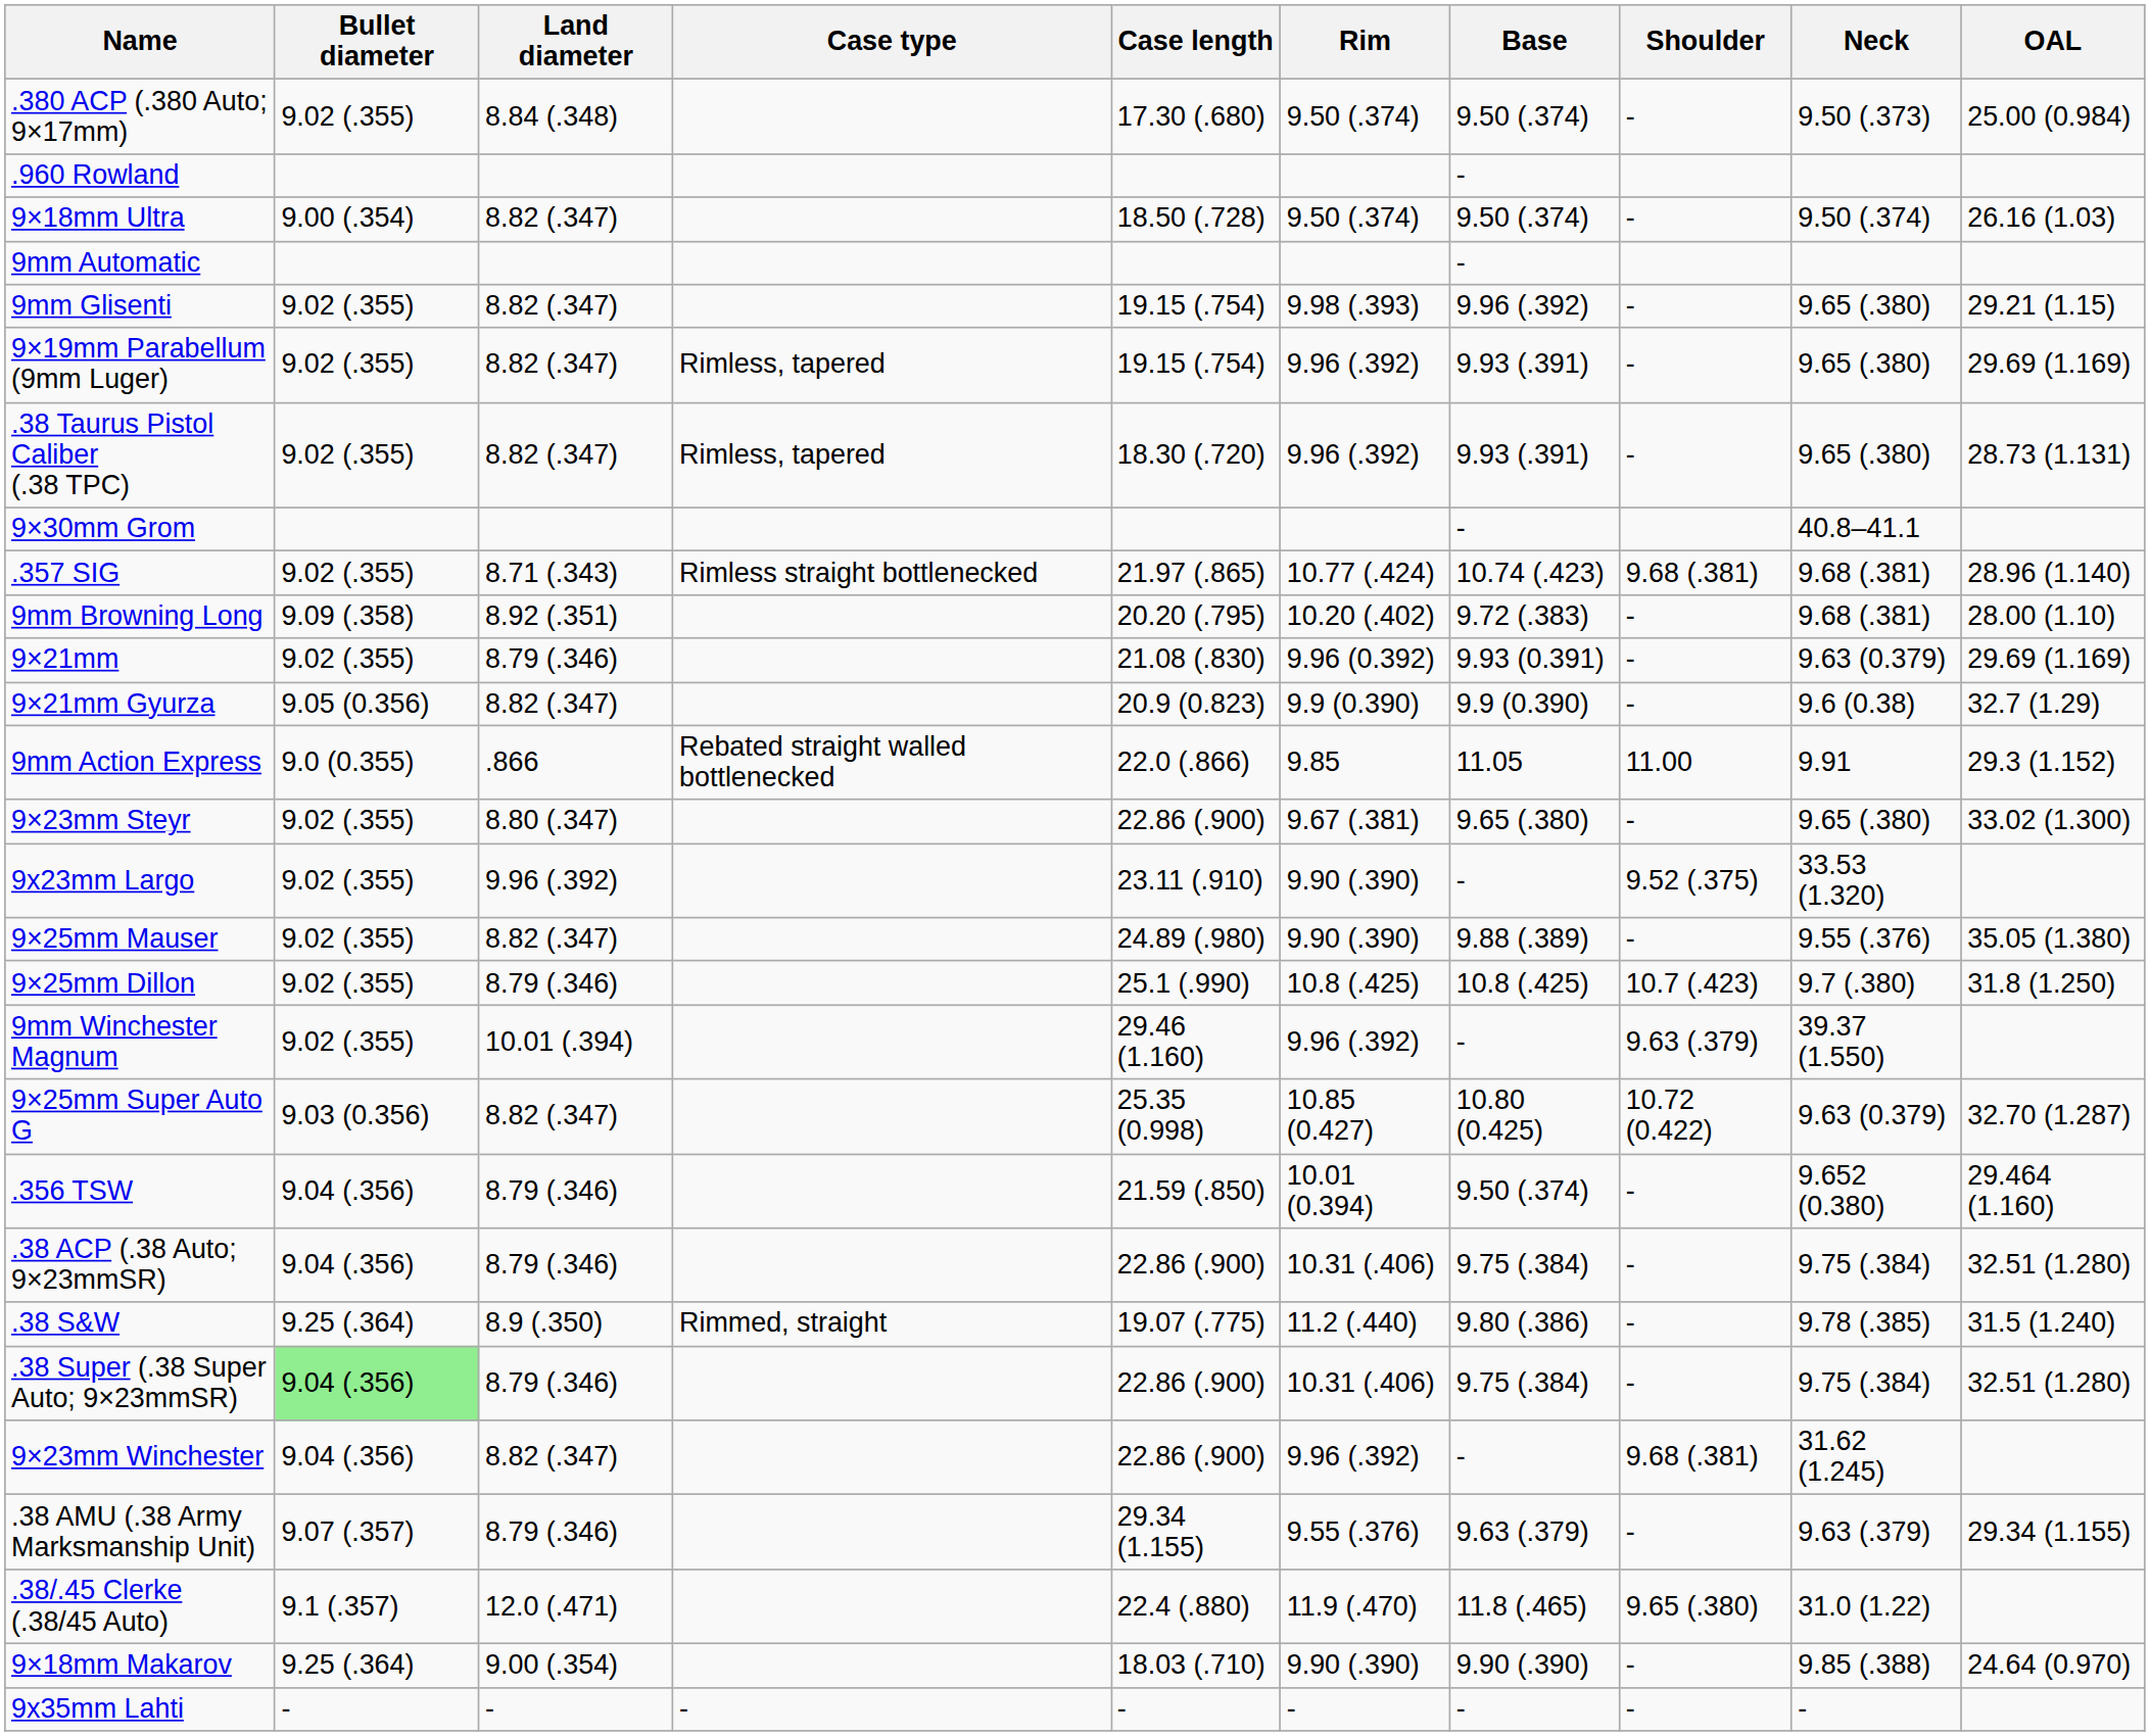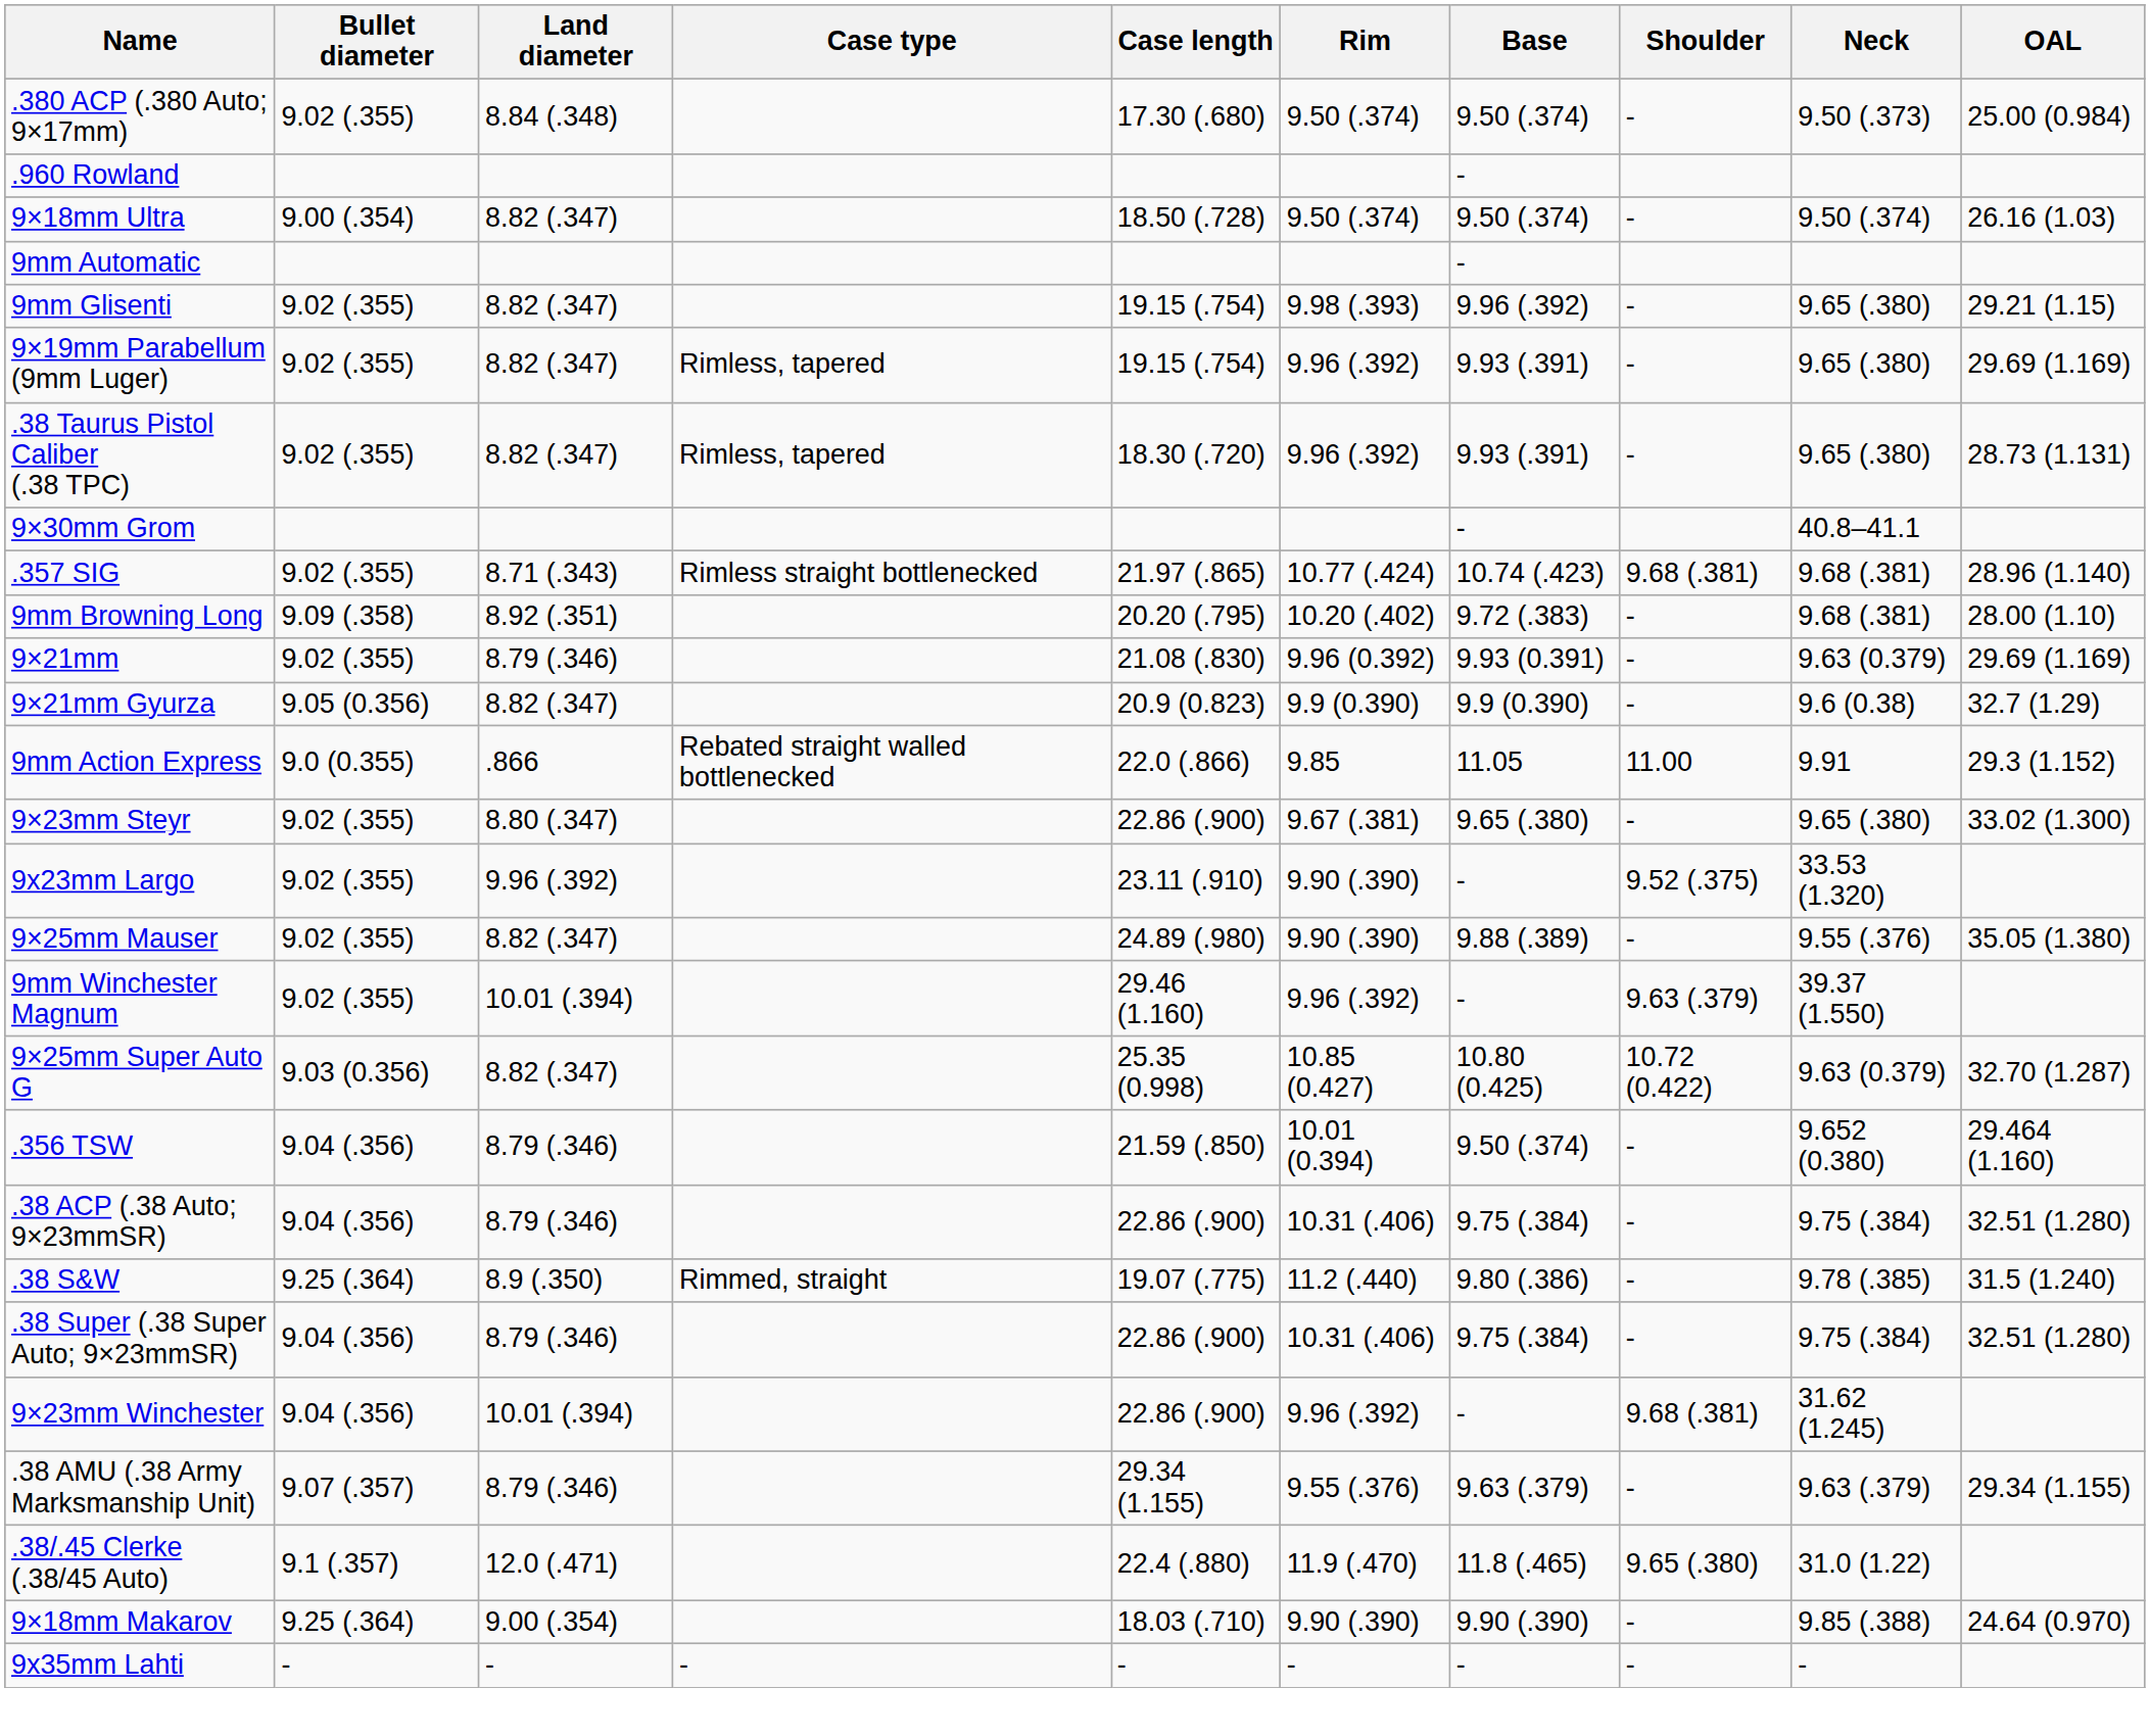- row: 9×25mm Dillon | 9.02 (.355) | 8.79 (.346) | 25.1 (.990) | 10.8 (.425) | 10.8 (.425) | 10.7 (.423) | 9.7 (.380) | 31.8 (1.250)
.38 Super (.38 Super Auto; 9×23mmSR) | Bullet diameter: lightgreen background -> no background
9×23mm Winchester | Land diameter: 8.82 (.347) -> 10.01 (.394)
